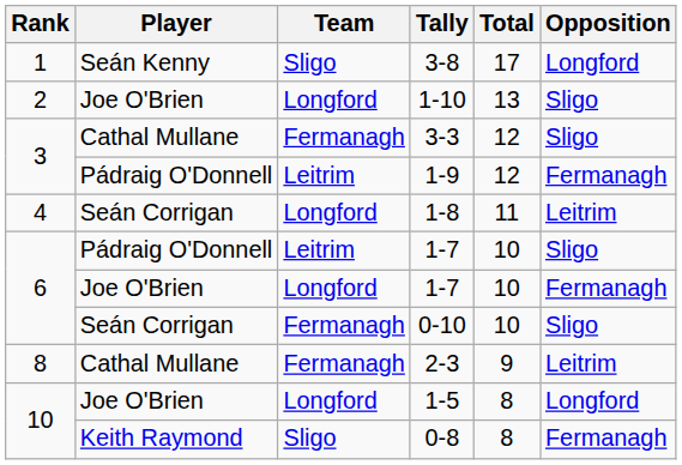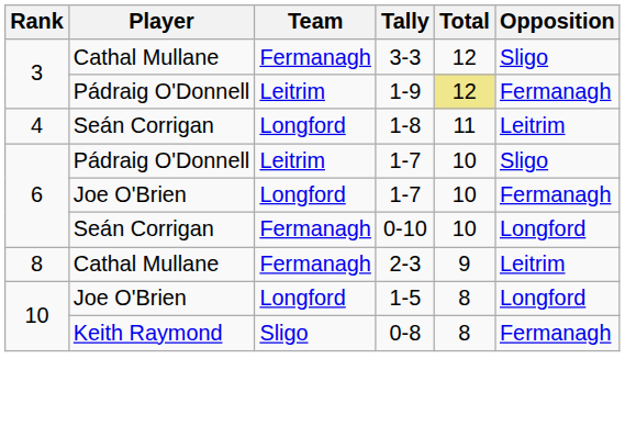- row: 1 | Seán Kenny | Sligo | 3-8 | 17 | Longford
- row: 2 | Joe O'Brien | Longford | 1-10 | 13 | Sligo
1-9 | Total: no background -> khaki background
0-10 | Opposition: Sligo -> Longford
